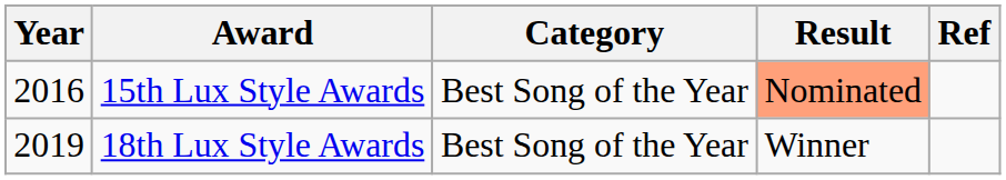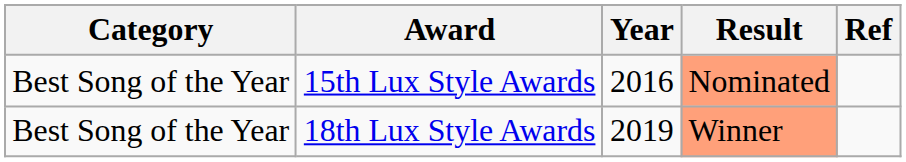columns swapped: Year <-> Category
18th Lux Style Awards | Result: no background -> lightsalmon background
